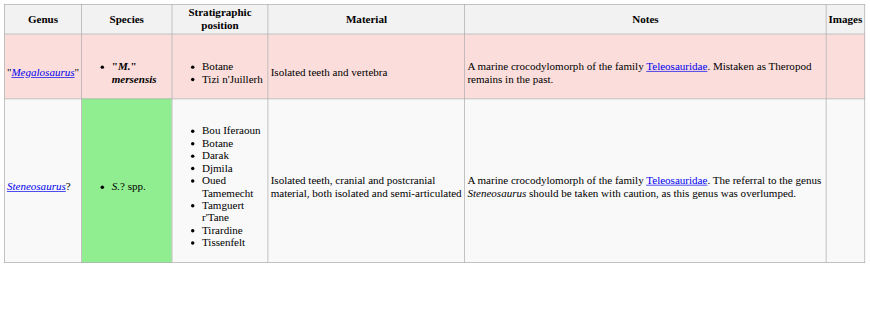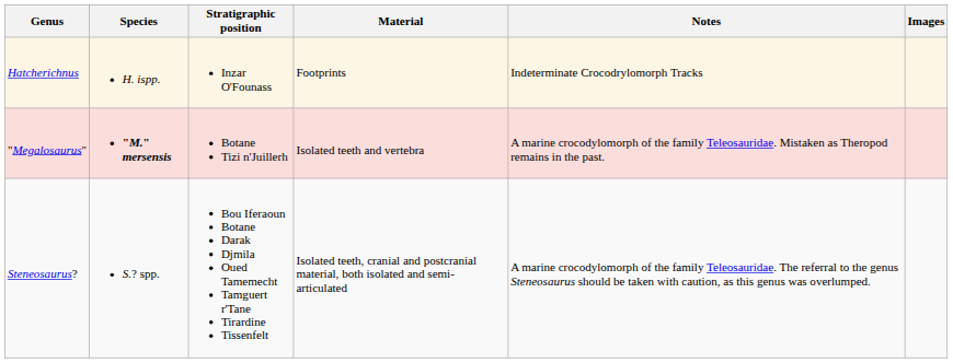+ row: Hatcherichnus | H. ispp. | Inzar O'Founass | Footprints | Indeterminate Crocodrylomorph Tracks
Steneosaurus? | Species: lightgreen background -> no background
